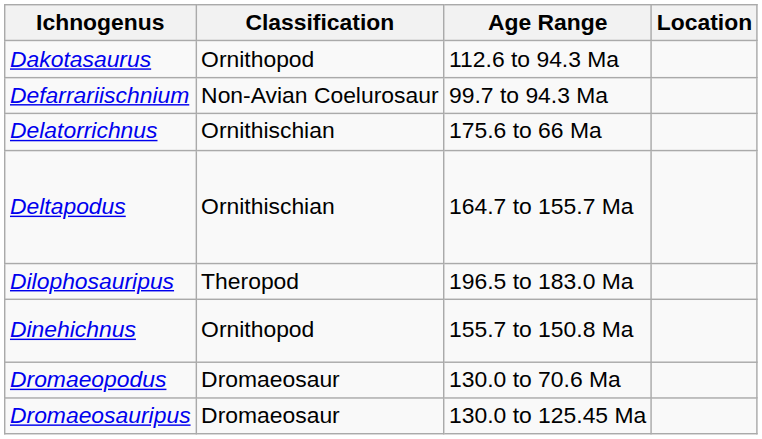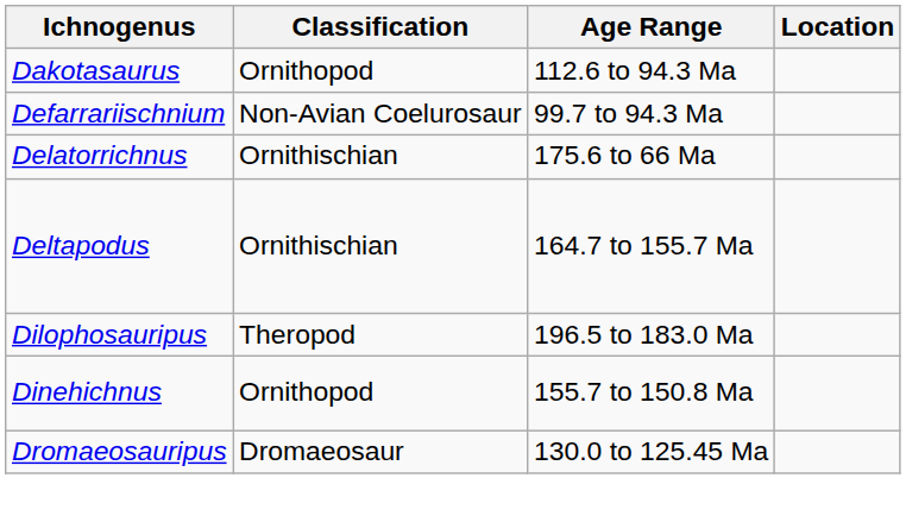- row: Dromaeopodus | Dromaeosaur | 130.0 to 70.6 Ma
